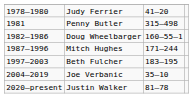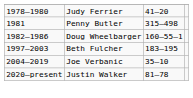- row: 1987–1996 | Mitch Hughes | 171–244
